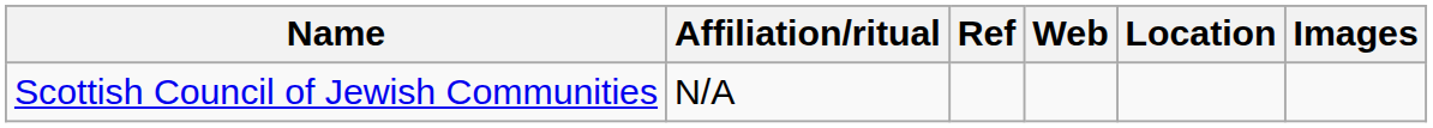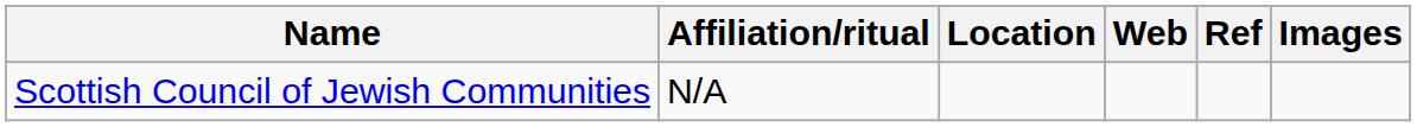columns swapped: Location <-> Ref
